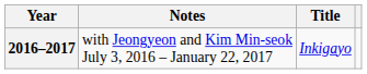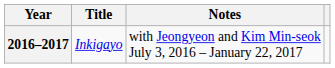columns swapped: Title <-> Notes
